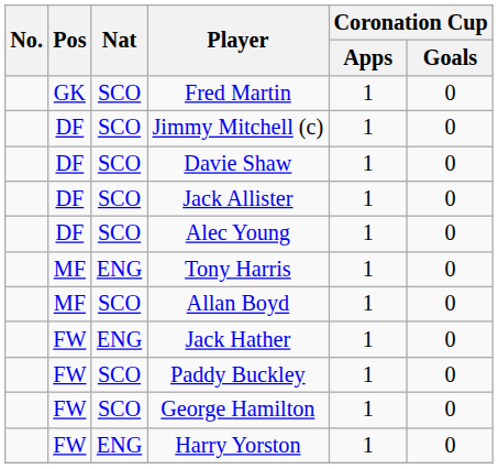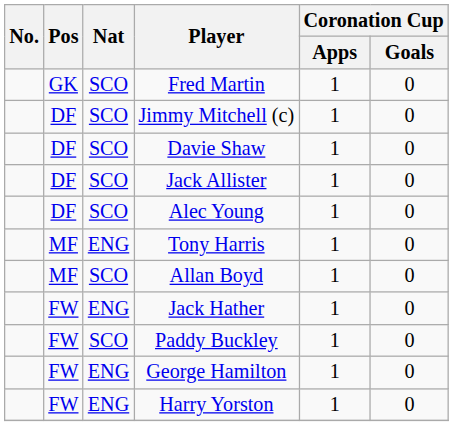George Hamilton | Nat: SCO -> ENG
